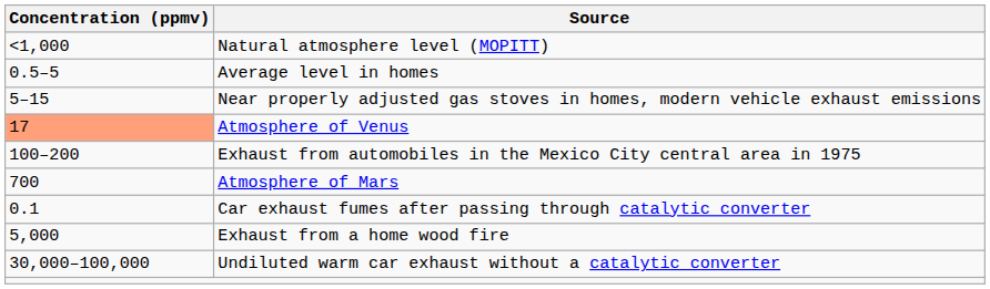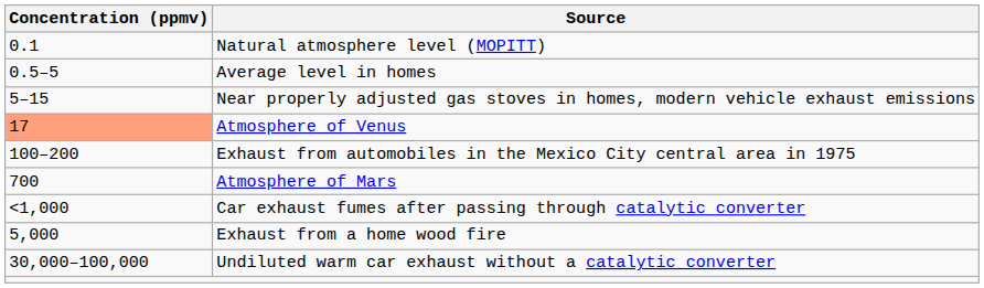Natural atmosphere level (MOPITT) | Concentration (ppmv): <1,000 -> 0.1
Car exhaust fumes after passing through catalytic converter | Concentration (ppmv): 0.1 -> <1,000
